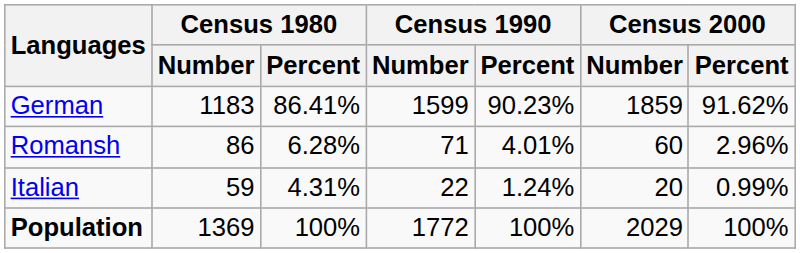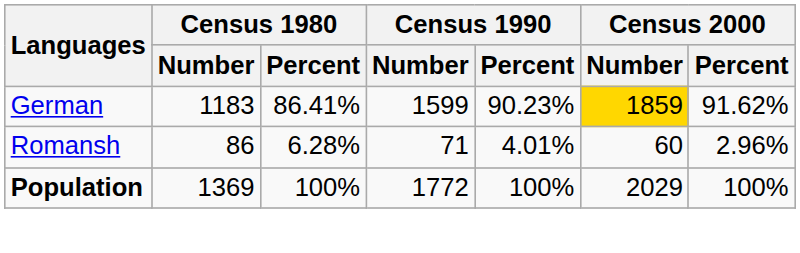German | Census 2000 / Number: no background -> gold background
- row: Italian | 59 | 4.31% | 22 | 1.24% | 20 | 0.99%
